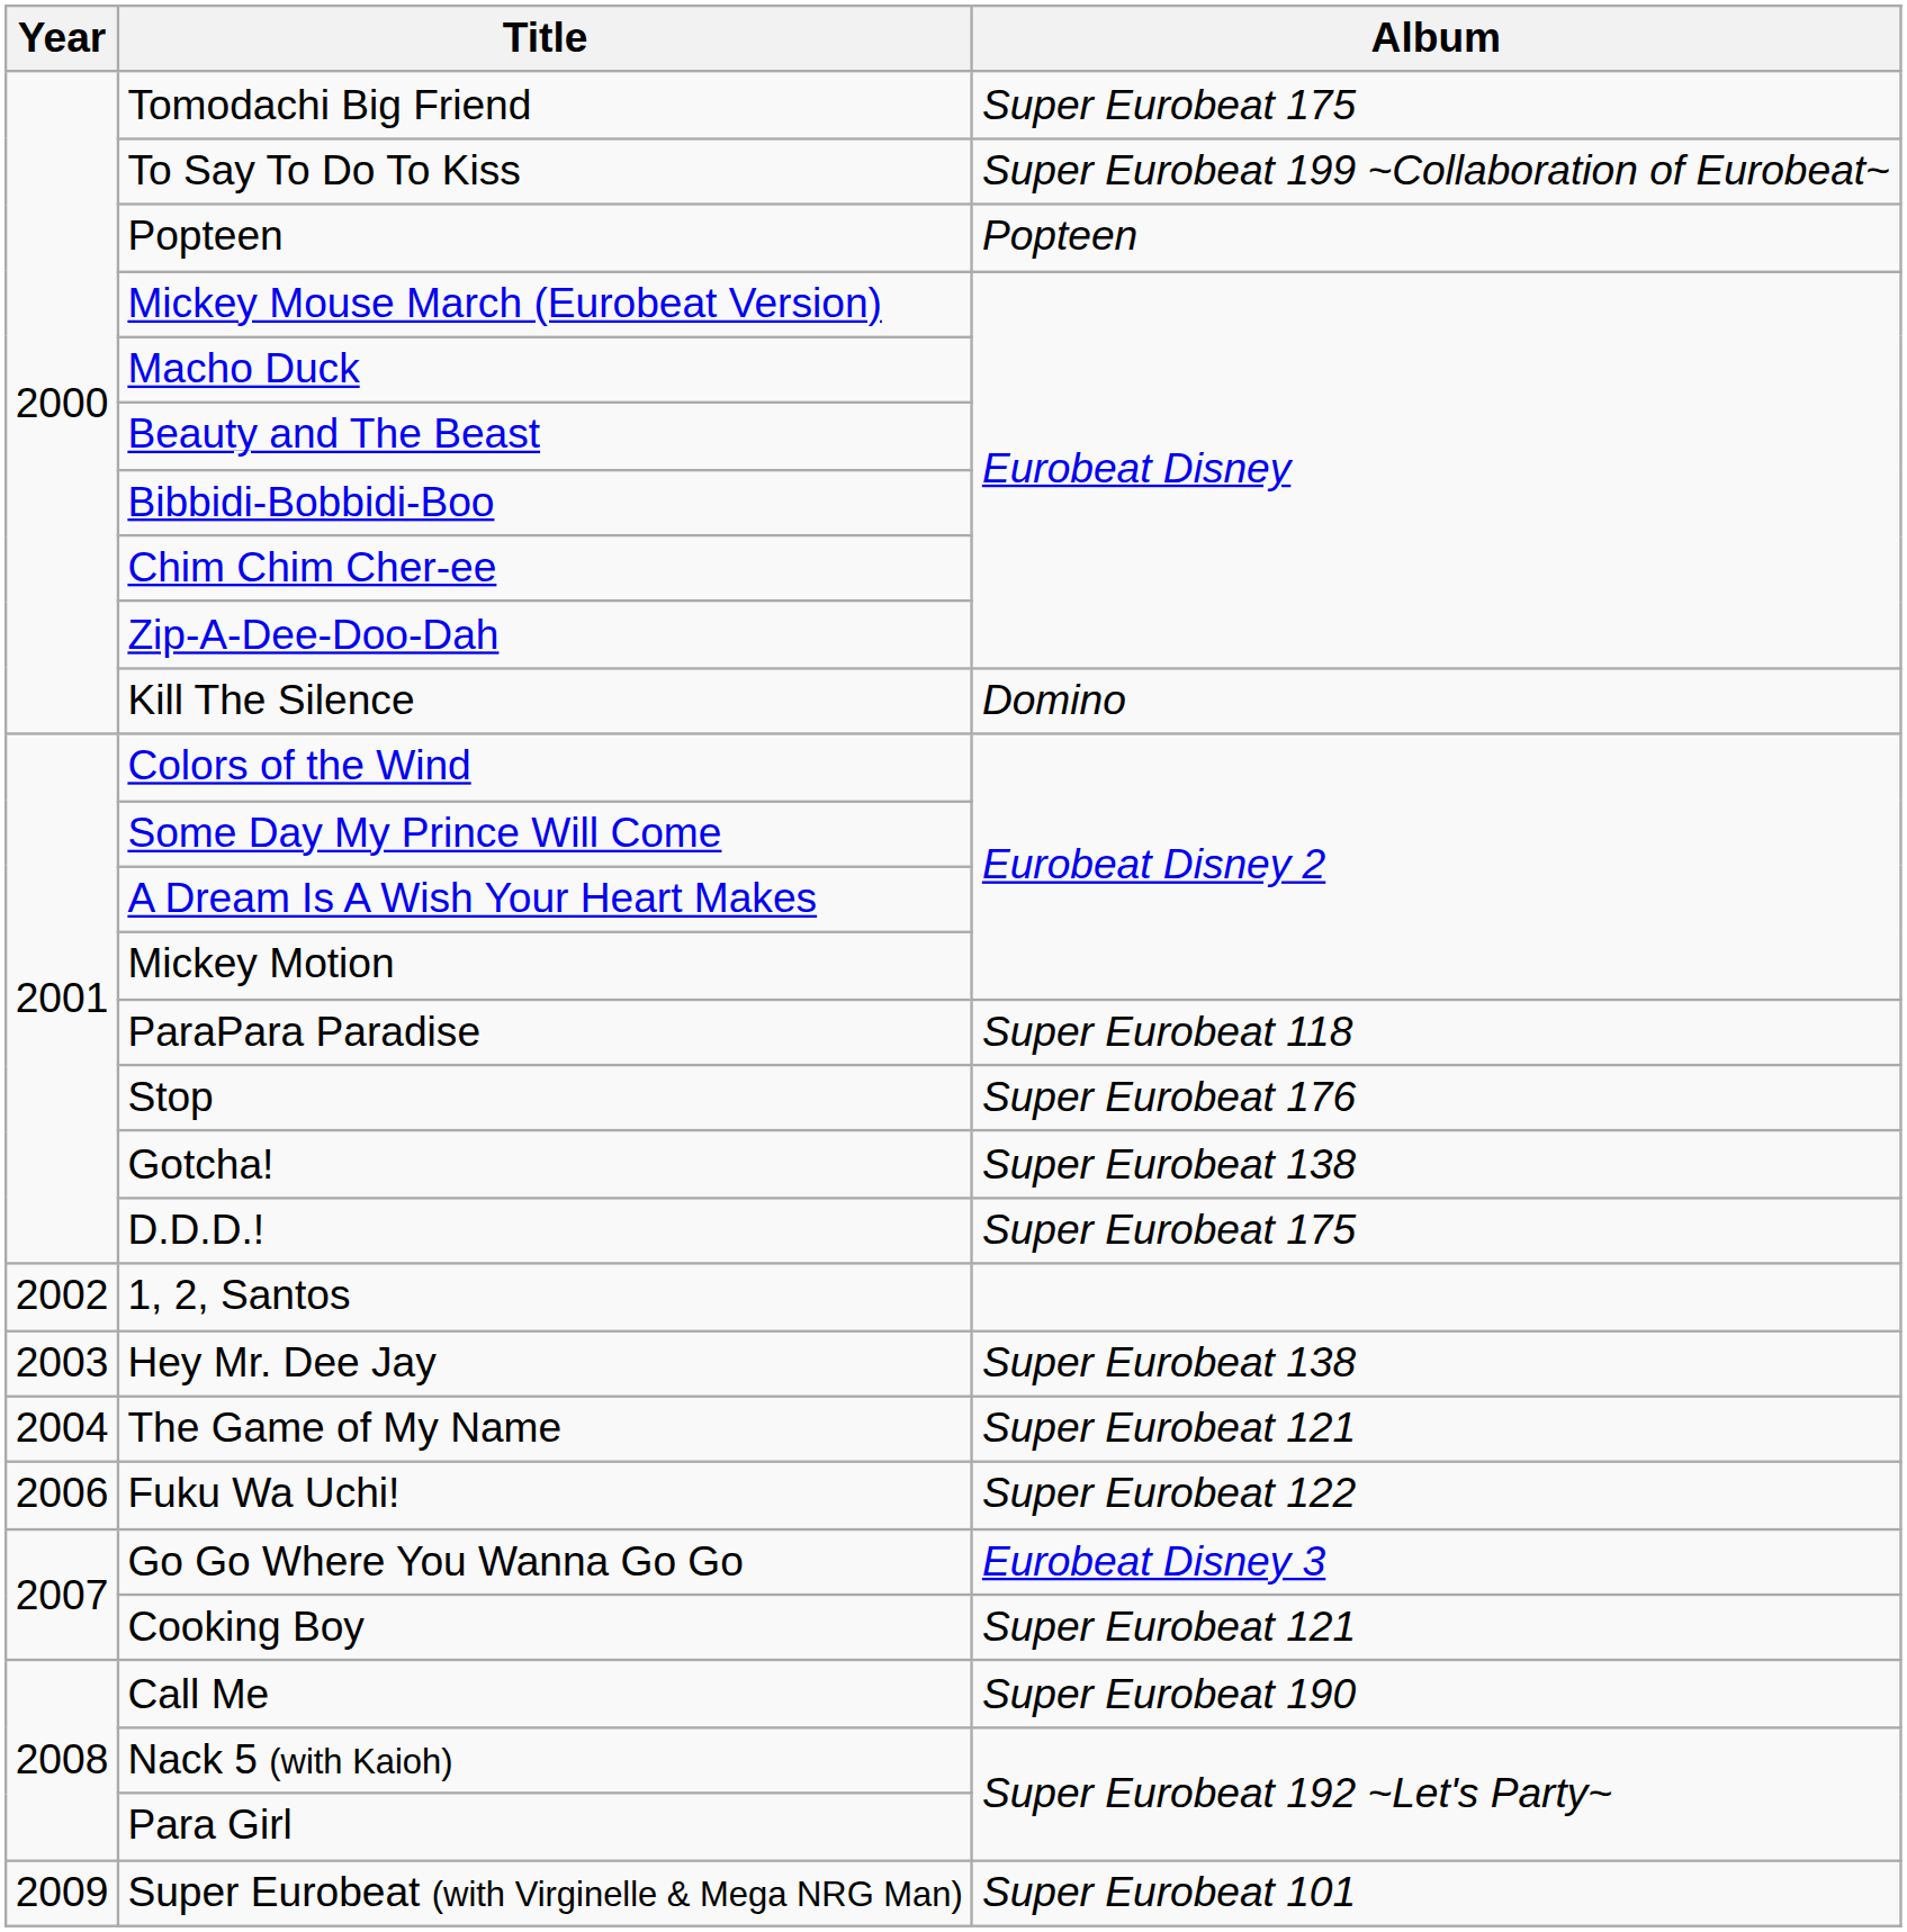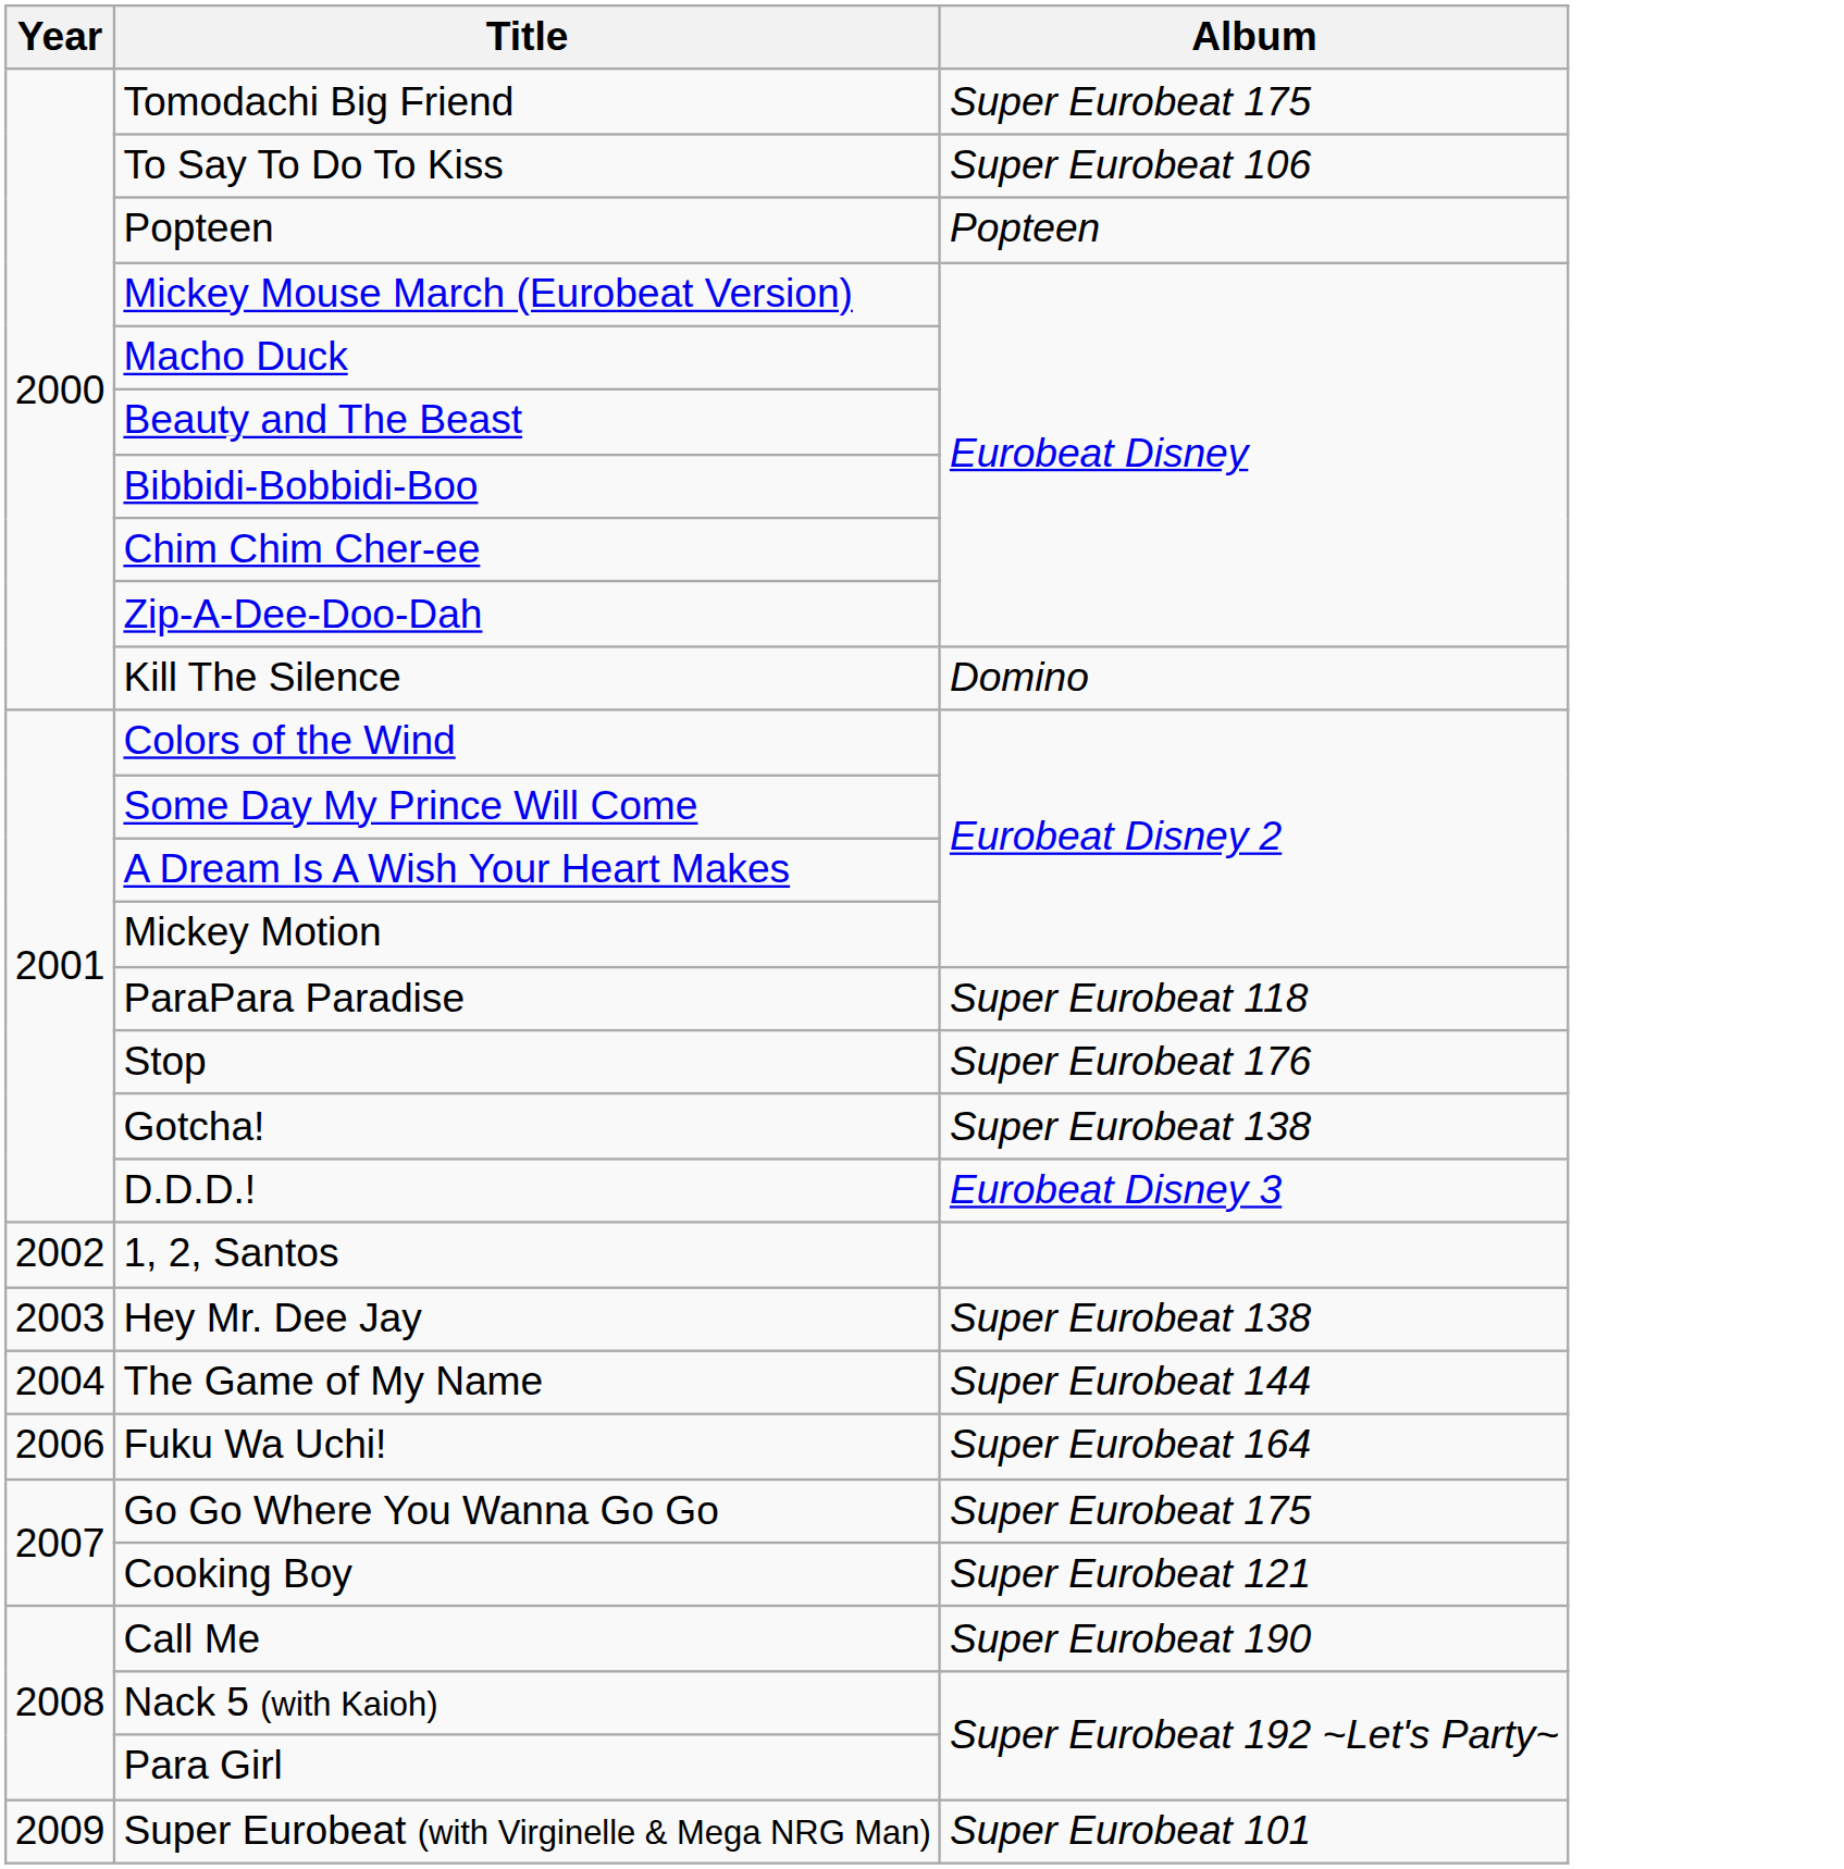To Say To Do To Kiss | Album: Super Eurobeat 199 ~Collaboration of Eurobeat~ -> Super Eurobeat 106
D.D.D.! | Album: Super Eurobeat 175 -> Eurobeat Disney 3
The Game of My Name | Album: Super Eurobeat 121 -> Super Eurobeat 144
Fuku Wa Uchi! | Album: Super Eurobeat 122 -> Super Eurobeat 164
Go Go Where You Wanna Go Go | Album: Eurobeat Disney 3 -> Super Eurobeat 175
